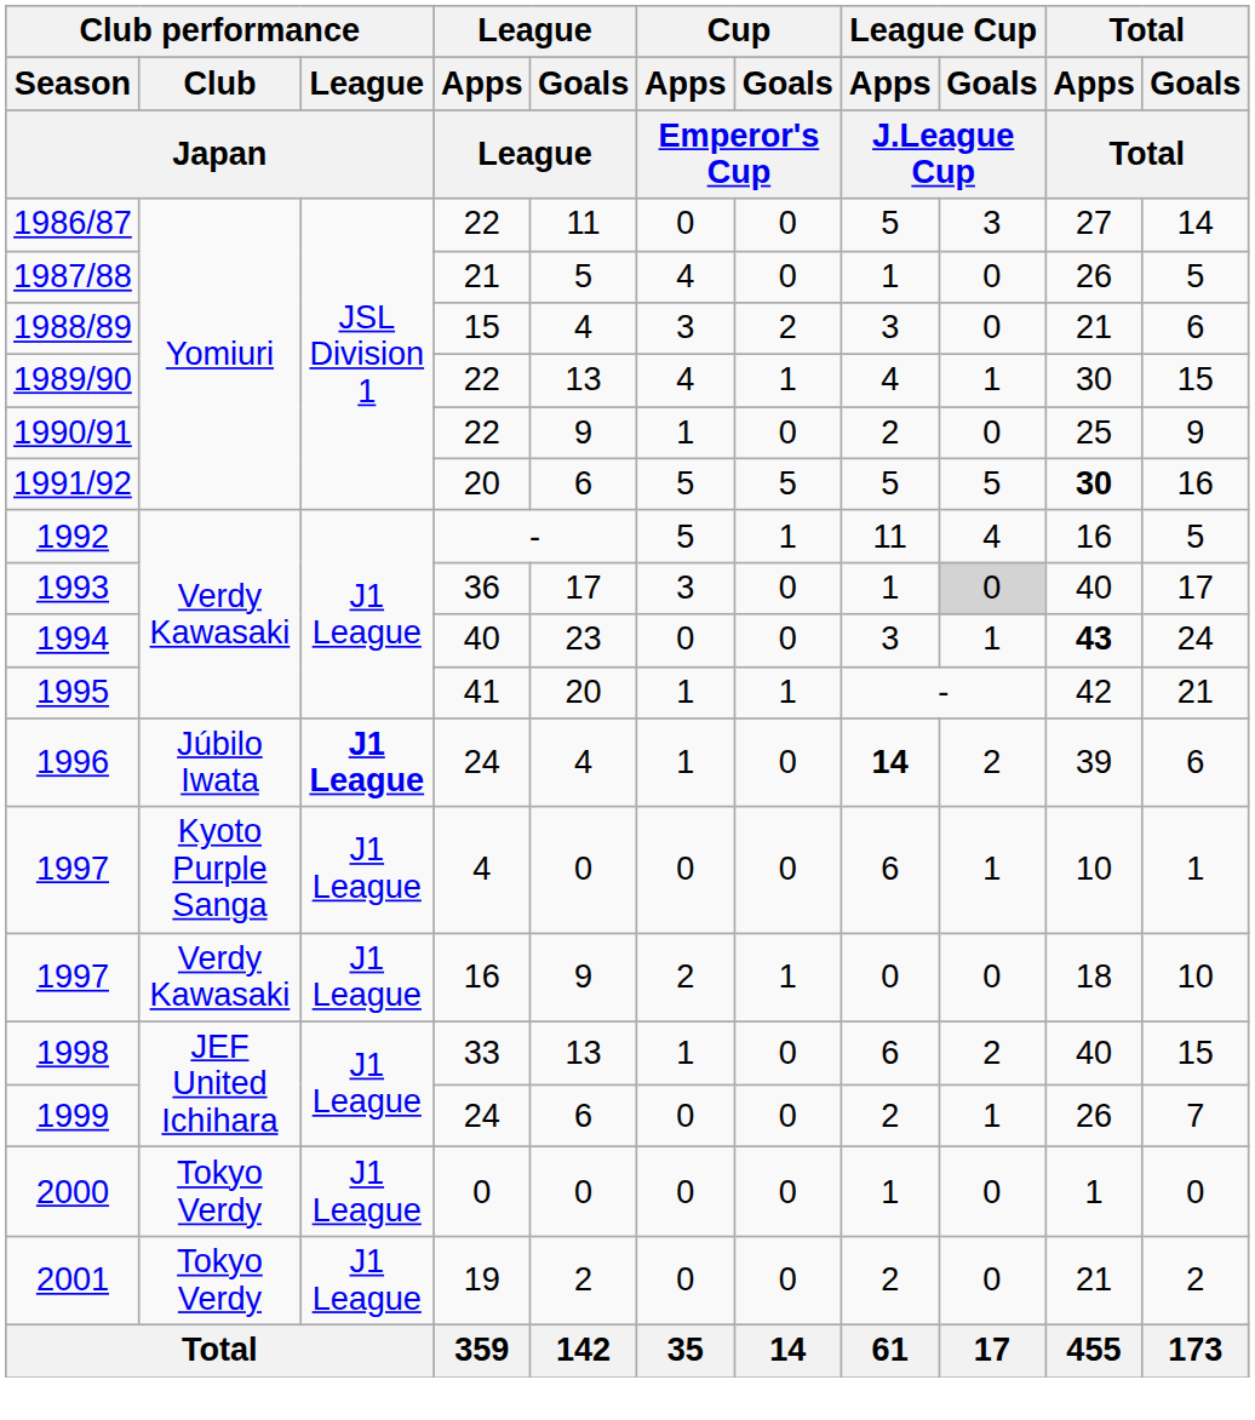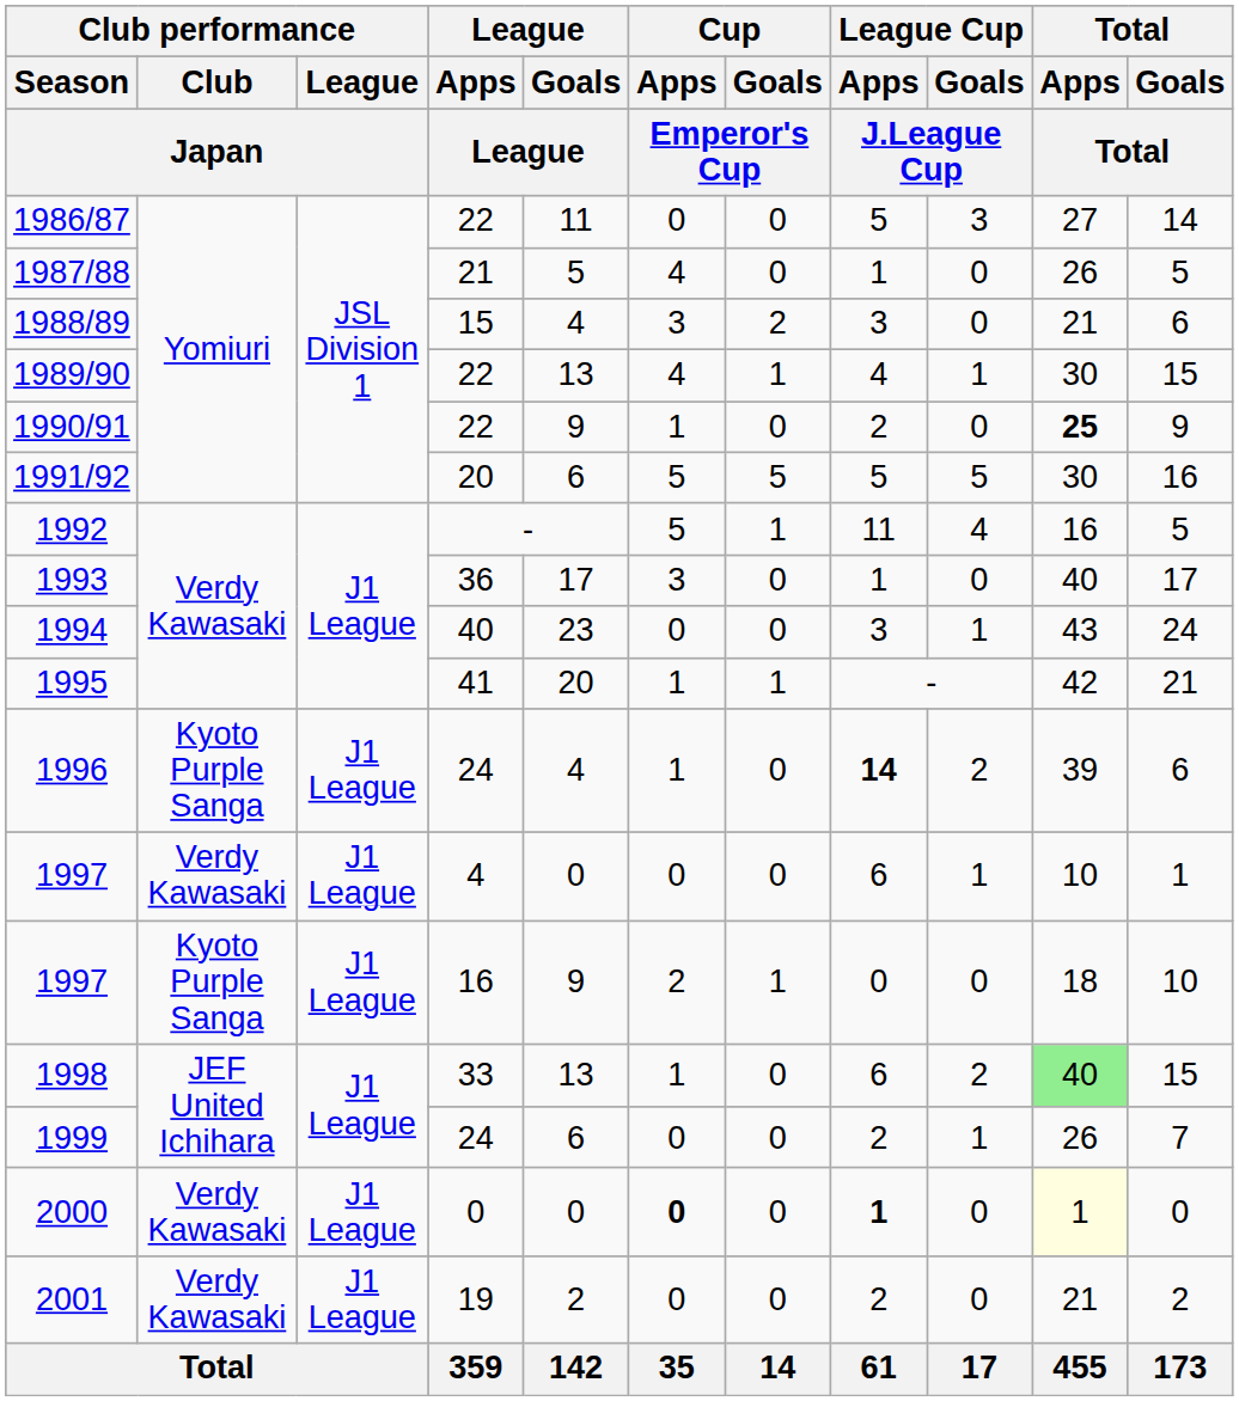1990/91 | Total / Apps / Total: normal -> bold
1991/92 | Total / Apps / Total: bold -> normal
1993 | League Cup / Goals / J.League Cup: lightgrey background -> no background
1994 | Total / Apps / Total: bold -> normal
1996 | Club performance / Club / Japan: Júbilo Iwata -> Kyoto Purple Sanga
1996 | Club performance / League / Japan: bold -> normal
1997 / 4 | Club performance / Club / Japan: Kyoto Purple Sanga -> Verdy Kawasaki
1997 / 16 | Club performance / Club / Japan: Verdy Kawasaki -> Kyoto Purple Sanga
1998 | Total / Apps / Total: no background -> lightgreen background
2000 | Club performance / Club / Japan: Tokyo Verdy -> Verdy Kawasaki
2000 | Cup / Apps / Emperor's Cup: normal -> bold
2000 | League Cup / Apps / J.League Cup: normal -> bold
2000 | Total / Apps / Total: no background -> lightyellow background
2001 | Club performance / Club / Japan: Tokyo Verdy -> Verdy Kawasaki
